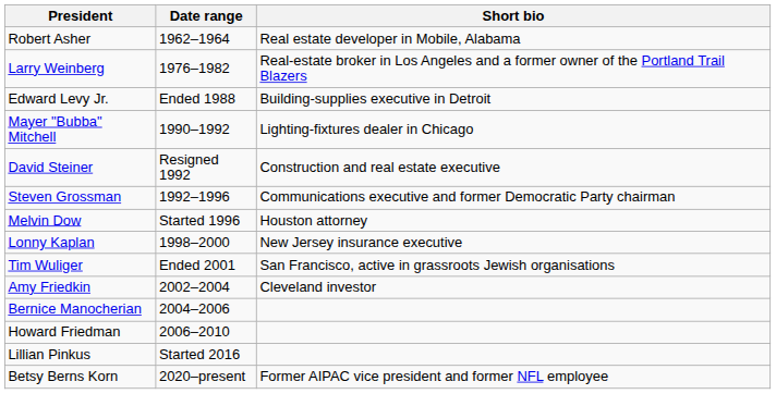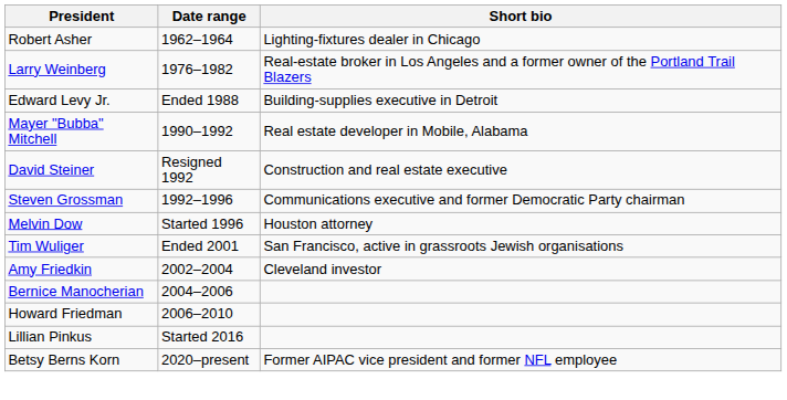Robert Asher | Short bio: Real estate developer in Mobile, Alabama -> Lighting-fixtures dealer in Chicago
Mayer "Bubba" Mitchell | Short bio: Lighting-fixtures dealer in Chicago -> Real estate developer in Mobile, Alabama
- row: Lonny Kaplan | 1998–2000 | New Jersey insurance executive
